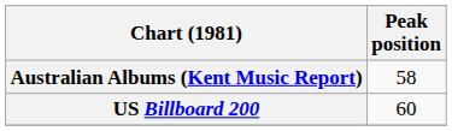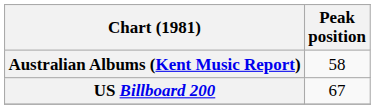US Billboard 200 | Peak position: 60 -> 67
